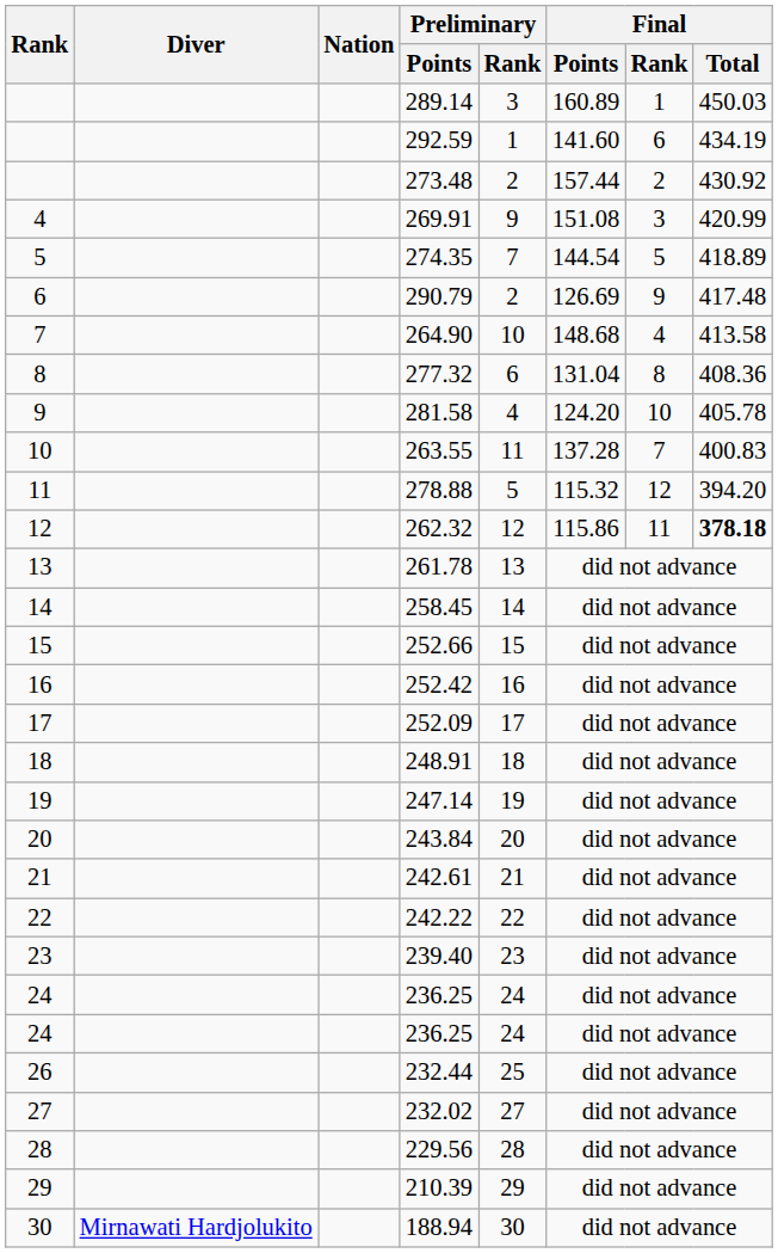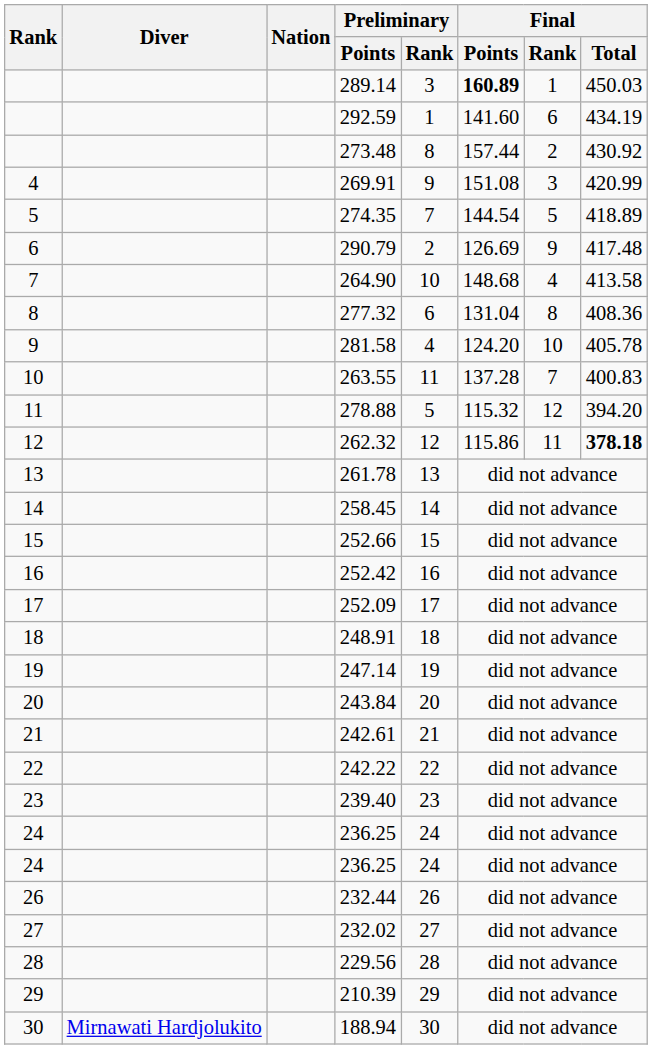289.14 | Final / Points: normal -> bold
273.48 | Preliminary / Rank: 2 -> 8
232.44 | Preliminary / Rank: 25 -> 26
